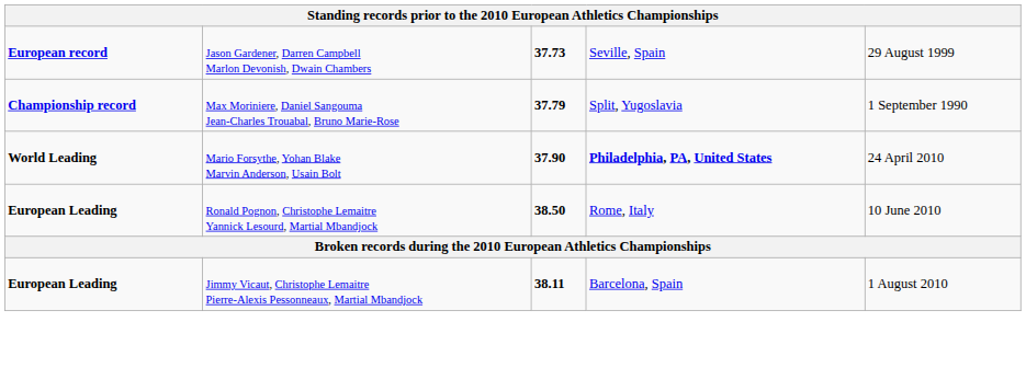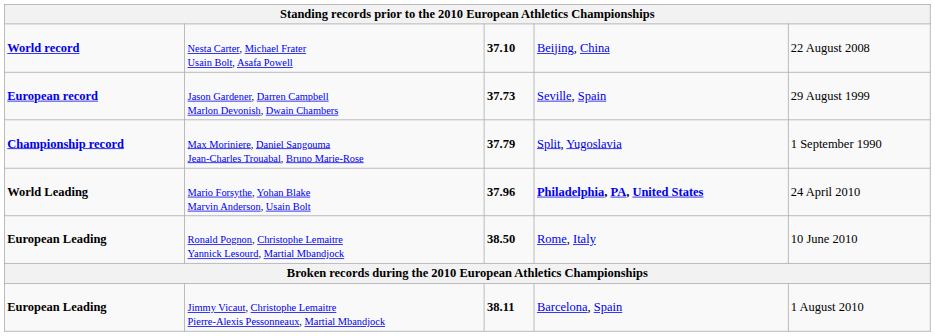+ row: World record | Nesta Carter, Michael Frater Usain Bolt, Asafa Powell | 37.10 | Beijing, China | 22 August 2008
Mario Forsythe, Yohan Blake Marvin Anderson, Usain Bolt | column 3: 37.90 -> 37.96
